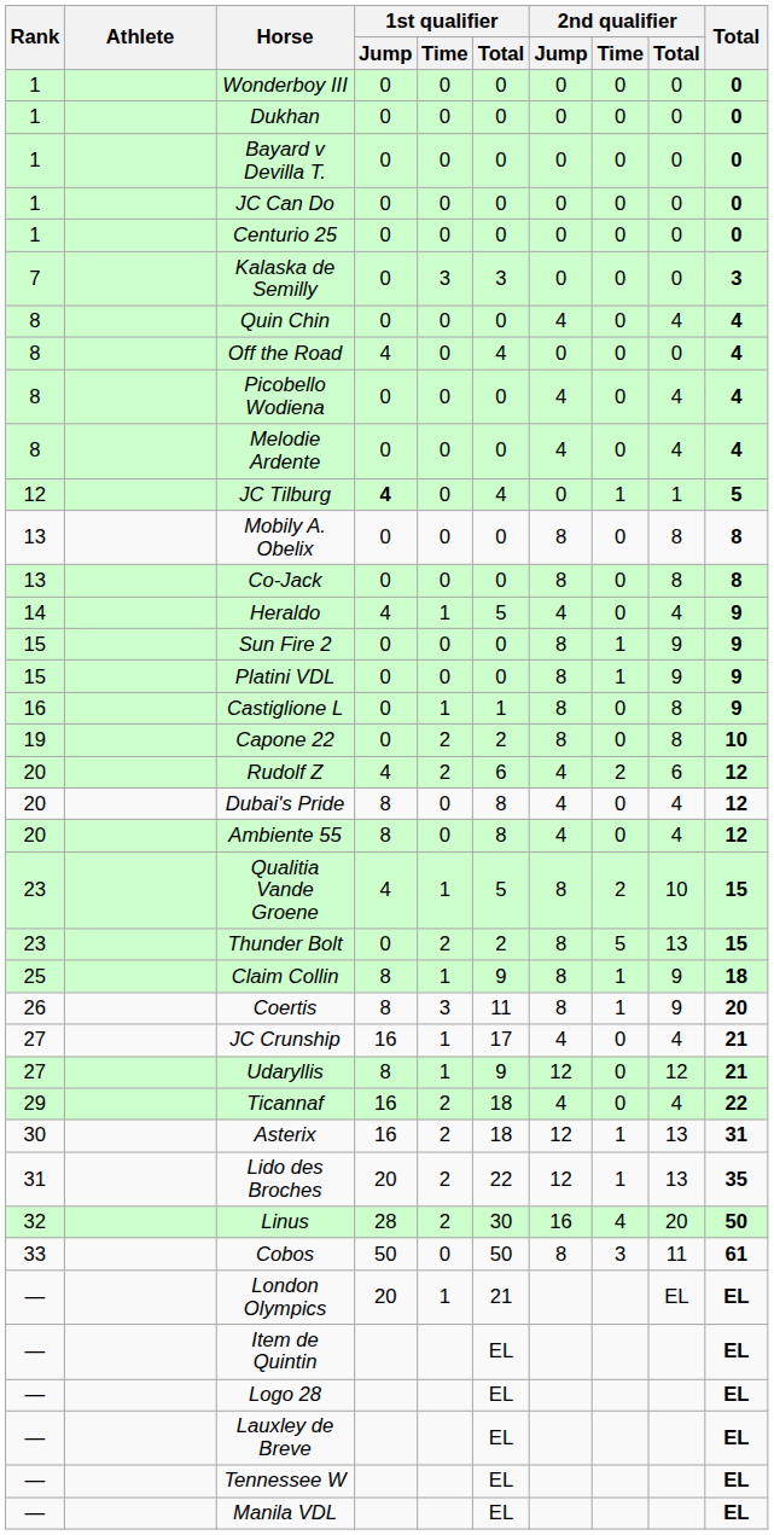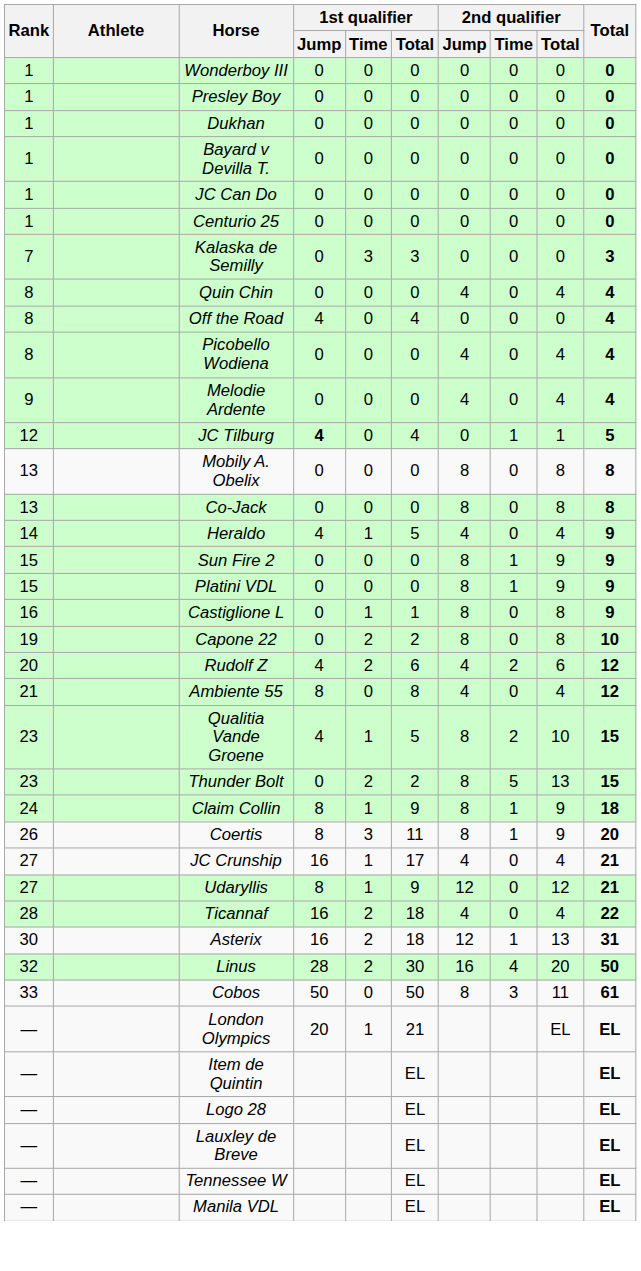+ row: 1 | Presley Boy | 0 | 0 | 0 | 0 | 0 | 0 | 0
Melodie Ardente | Rank: 8 -> 9
- row: 20 | Dubai's Pride | 8 | 0 | 8 | 4 | 0 | 4 | 12
Ambiente 55 | Rank: 20 -> 21
Claim Collin | Rank: 25 -> 24
Ticannaf | Rank: 29 -> 28
- row: 31 | Lido des Broches | 20 | 2 | 22 | 12 | 1 | 13 | 35
